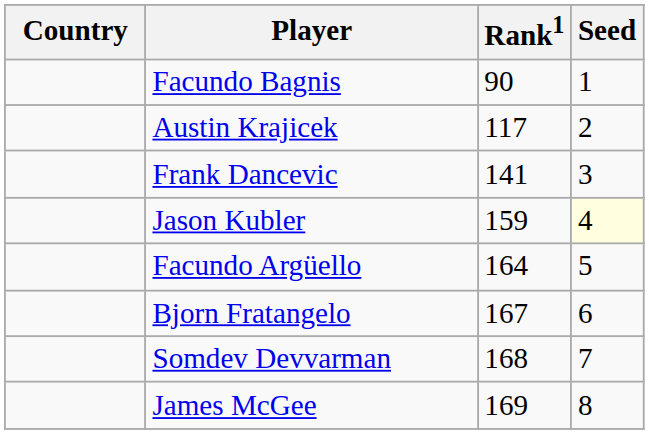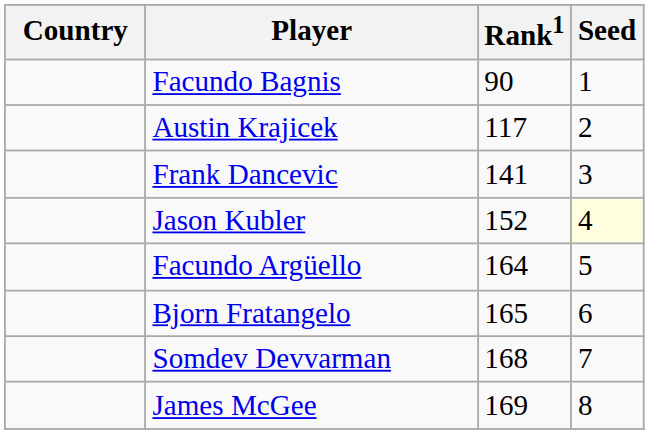Jason Kubler | Rank1: 159 -> 152
Bjorn Fratangelo | Rank1: 167 -> 165
